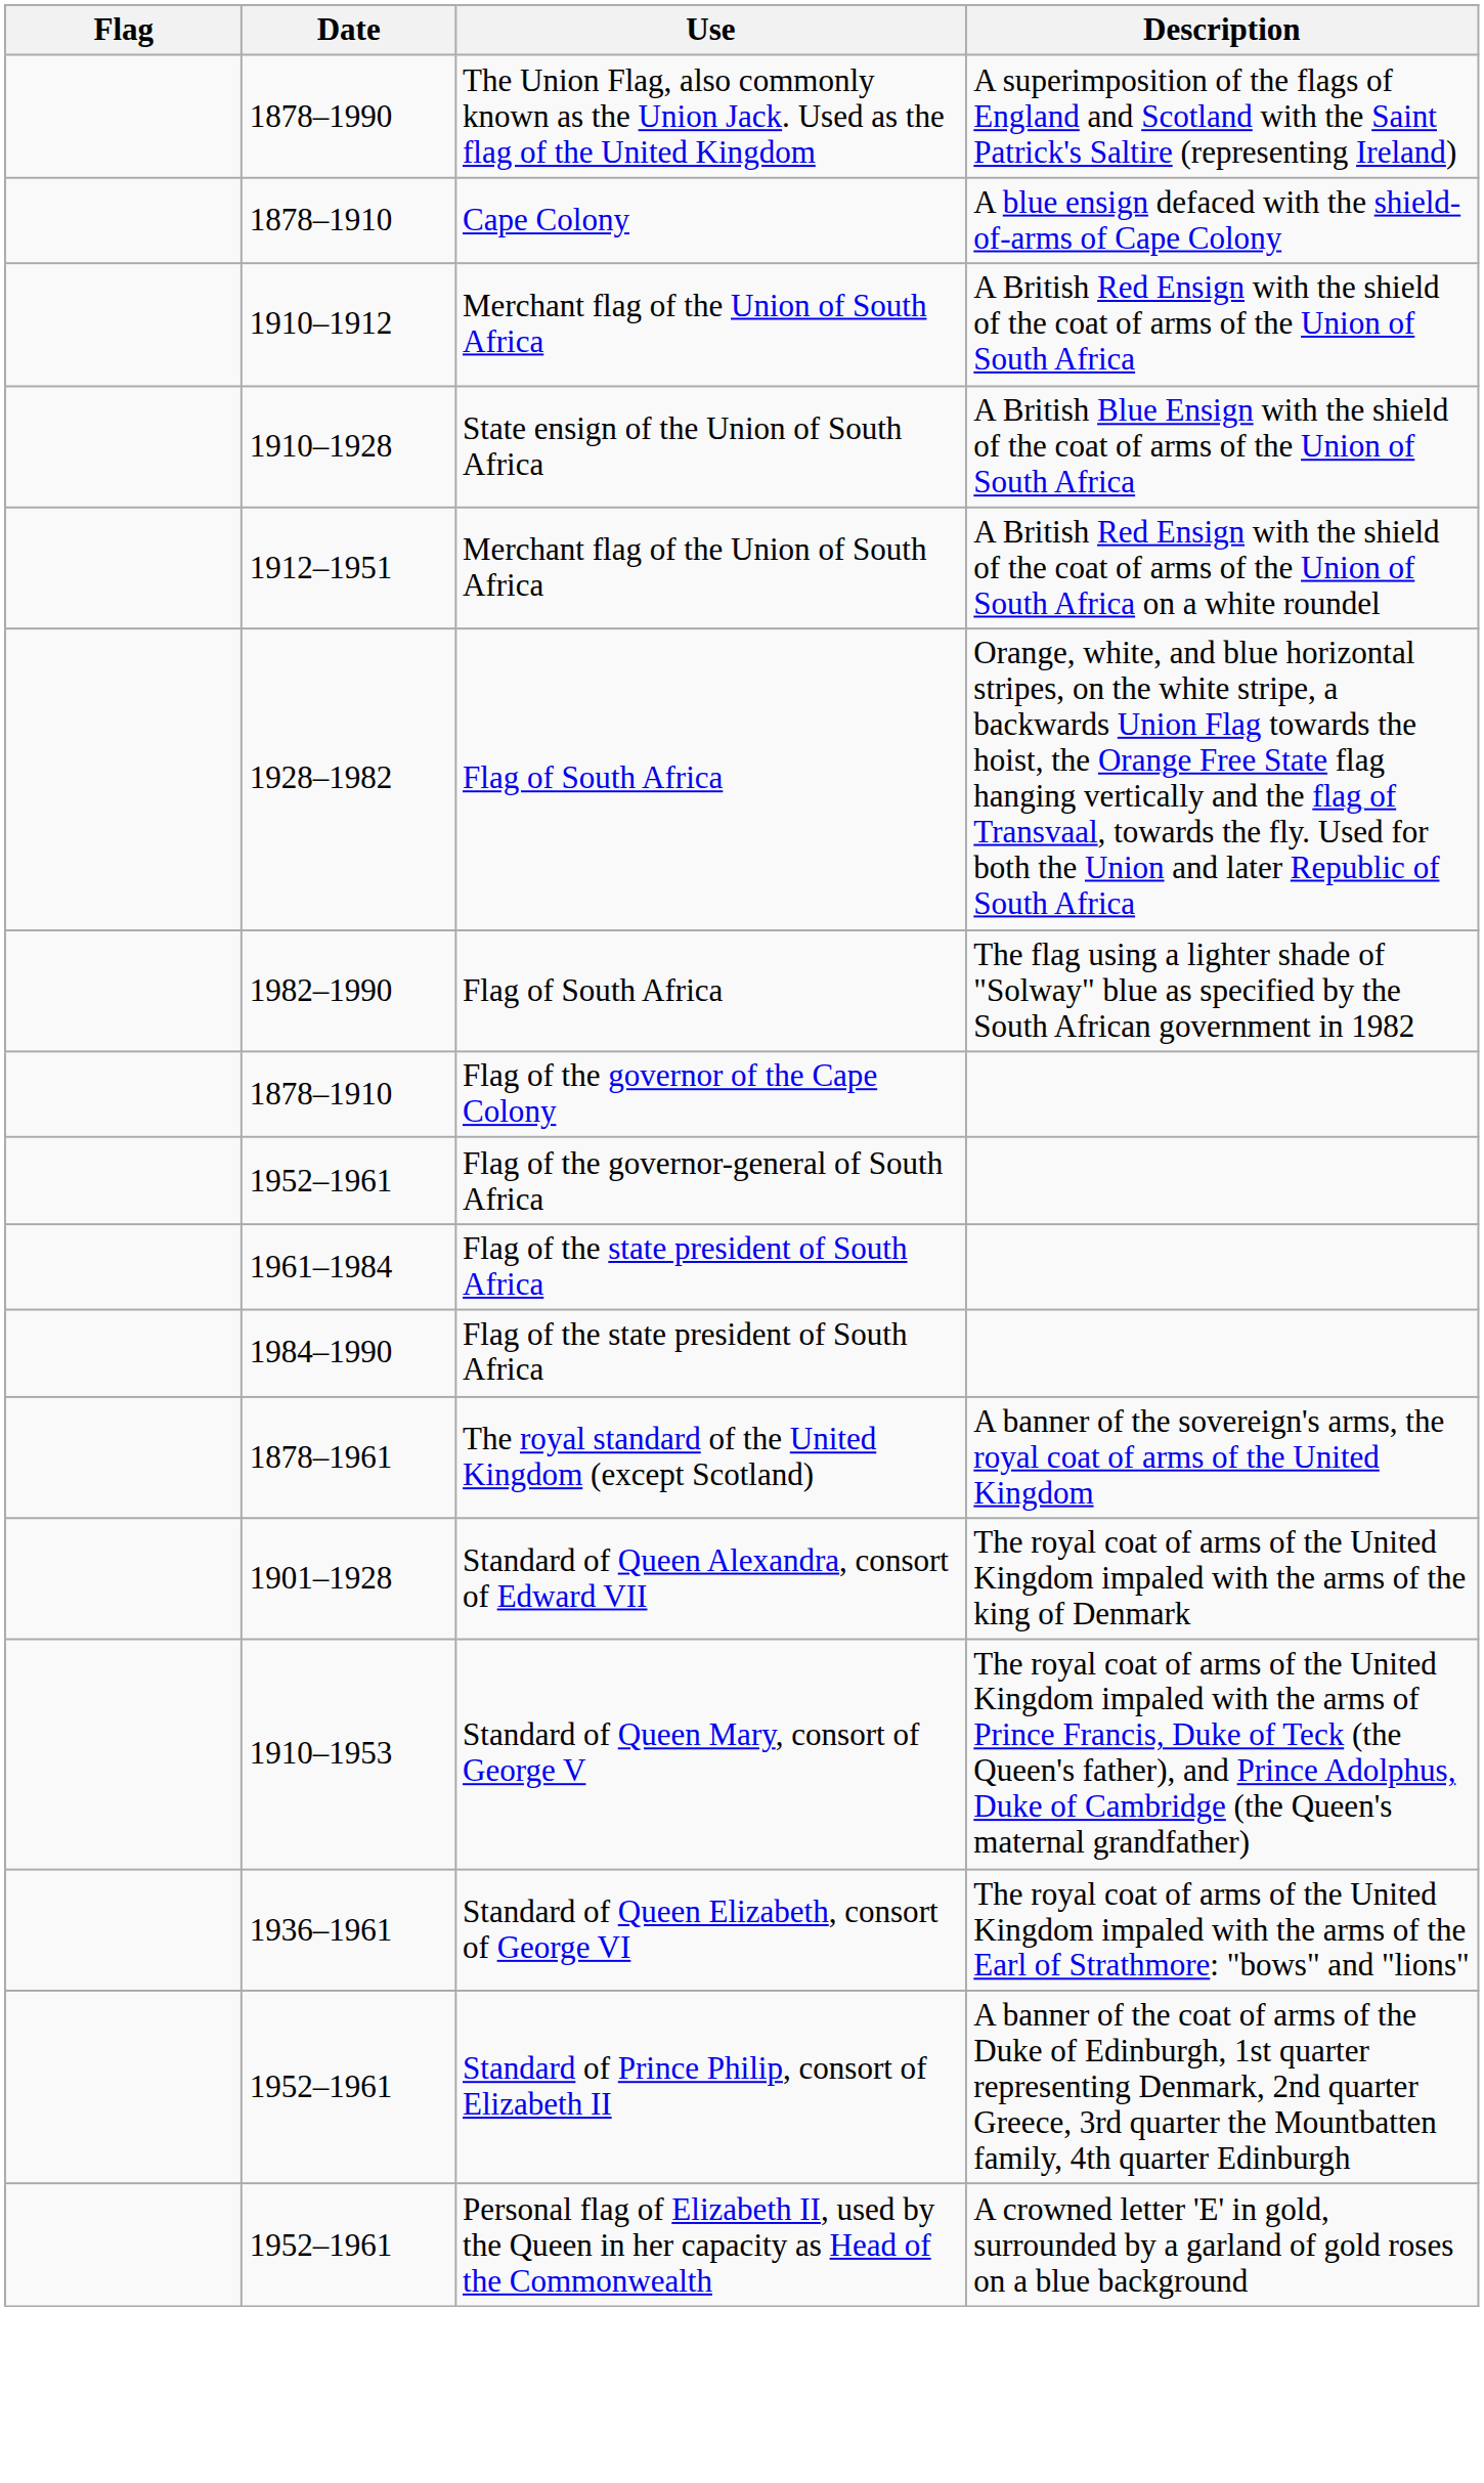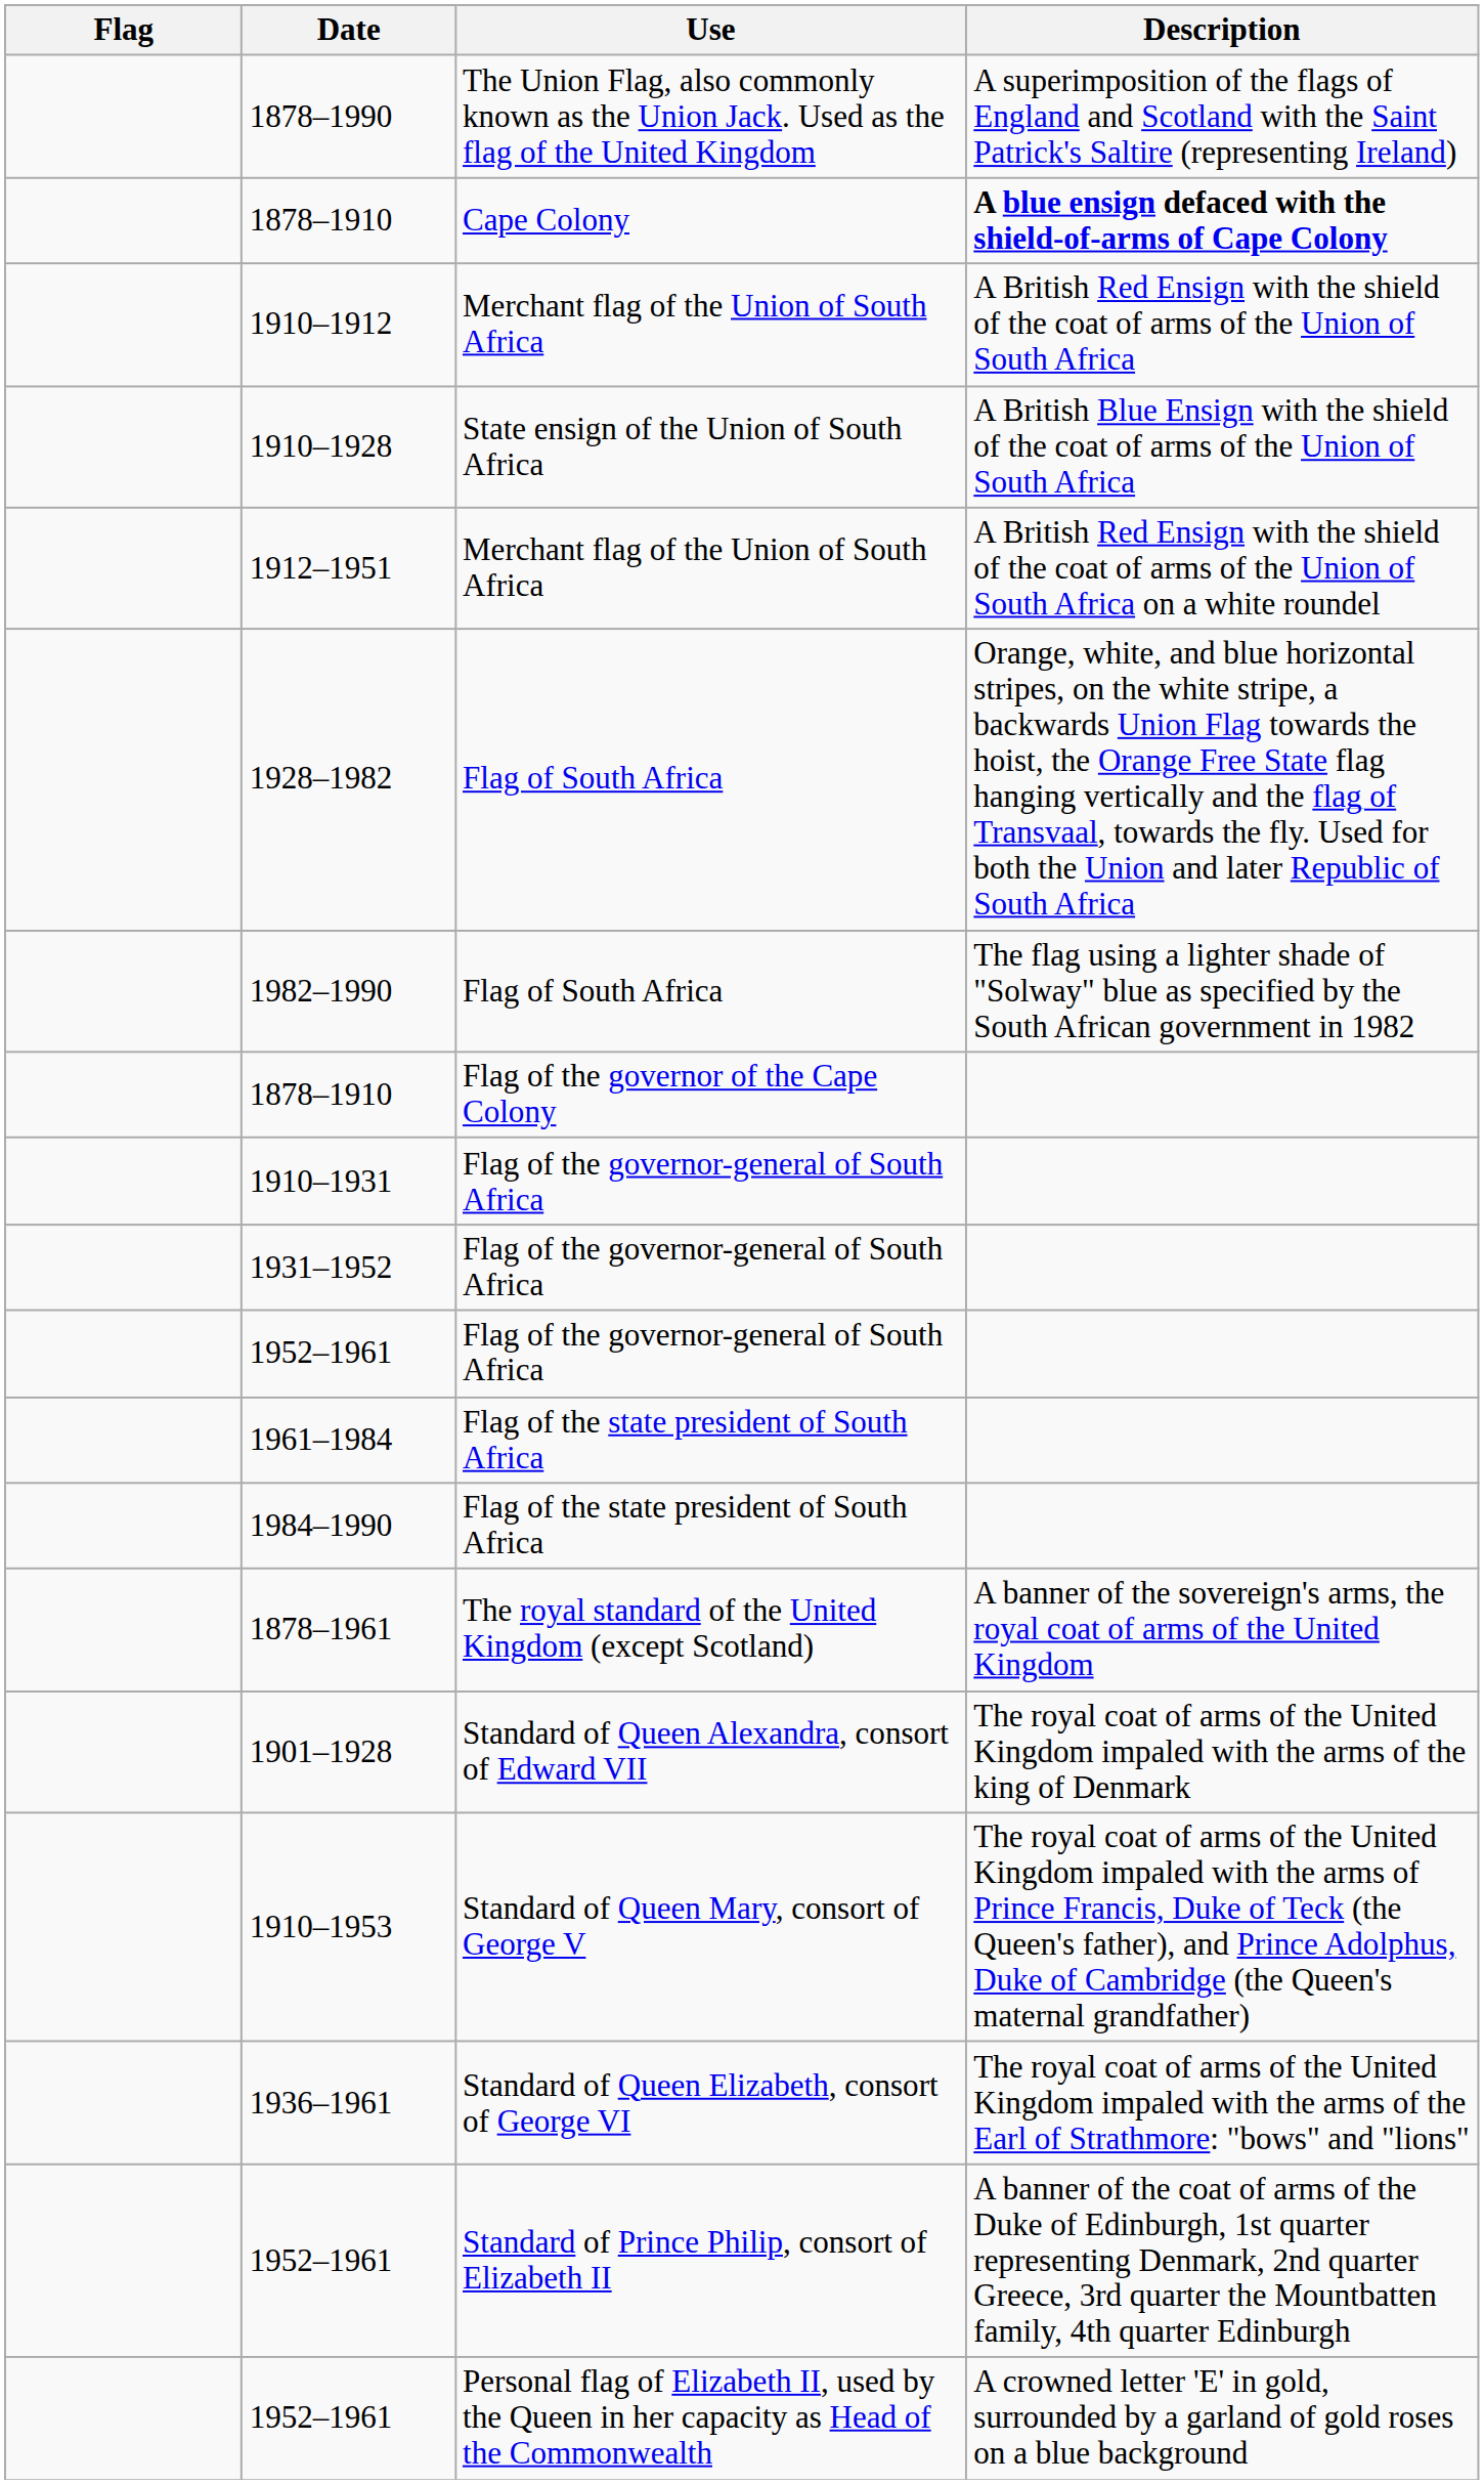1878–1910 / Cape Colony | Description: normal -> bold
+ row: 1910–1931 | Flag of the governor-general of South Africa
+ row: 1931–1952 | Flag of the governor-general of South Africa
